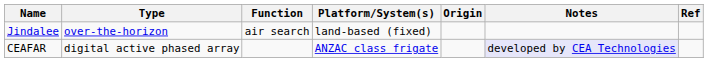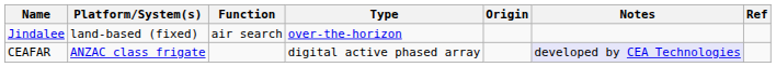columns swapped: Type <-> Platform/System(s)
